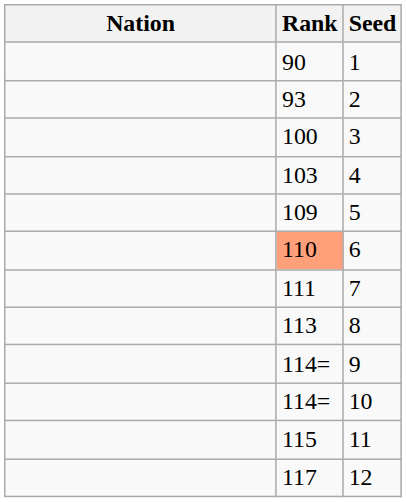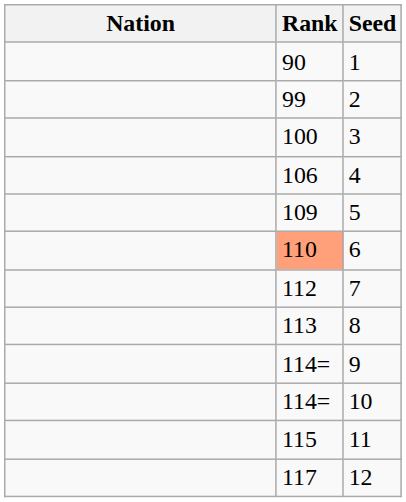2 | Rank: 93 -> 99
4 | Rank: 103 -> 106
7 | Rank: 111 -> 112
